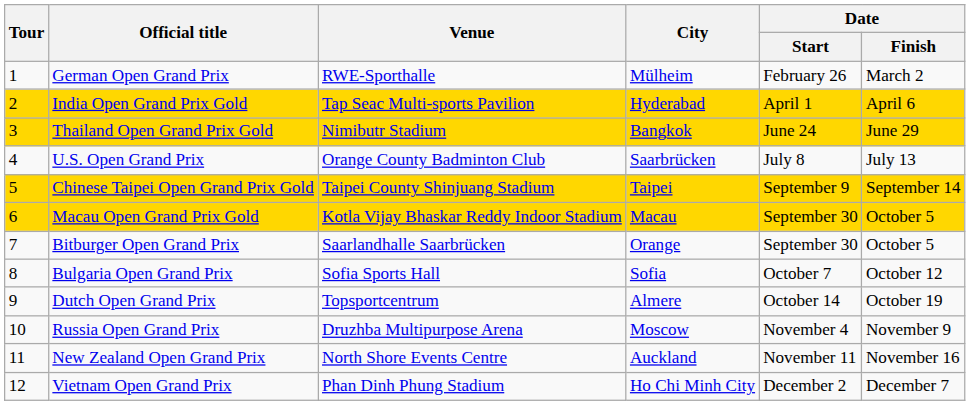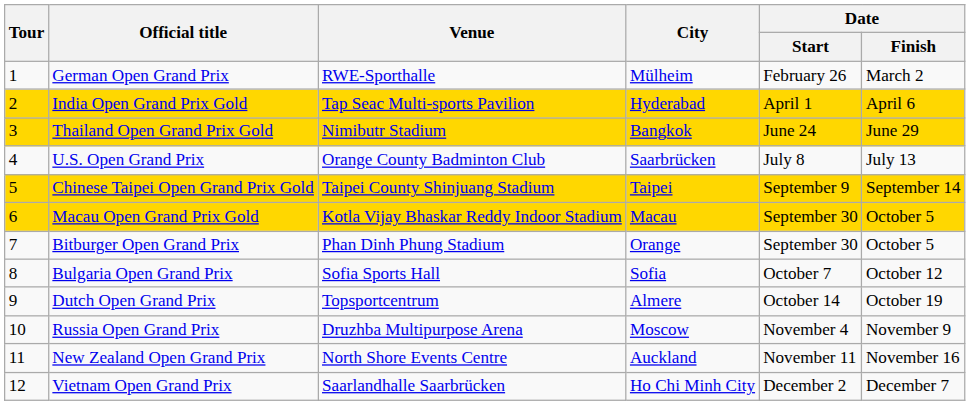Bitburger Open Grand Prix | Venue: Saarlandhalle Saarbrücken -> Phan Dinh Phung Stadium
Vietnam Open Grand Prix | Venue: Phan Dinh Phung Stadium -> Saarlandhalle Saarbrücken
